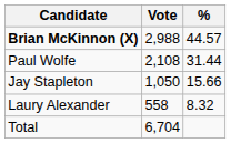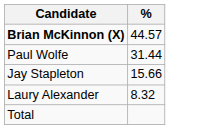- column: Vote | 2,988 | 2,108 | 1,050 | 558 | 6,704
